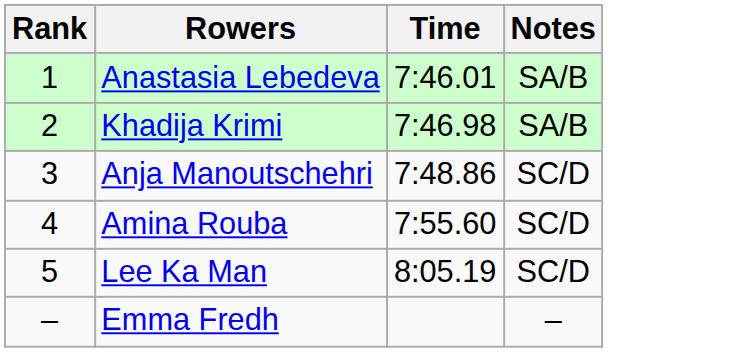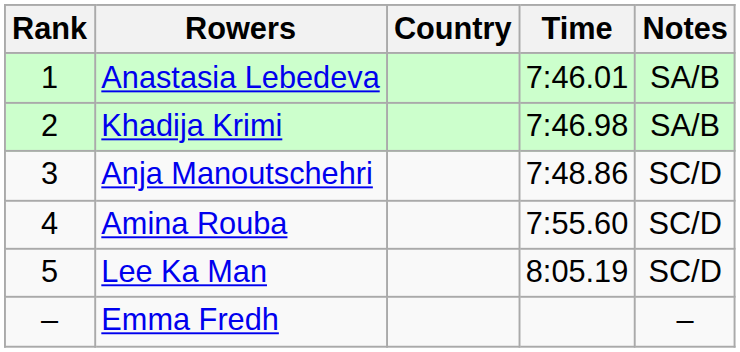+ column: Country
